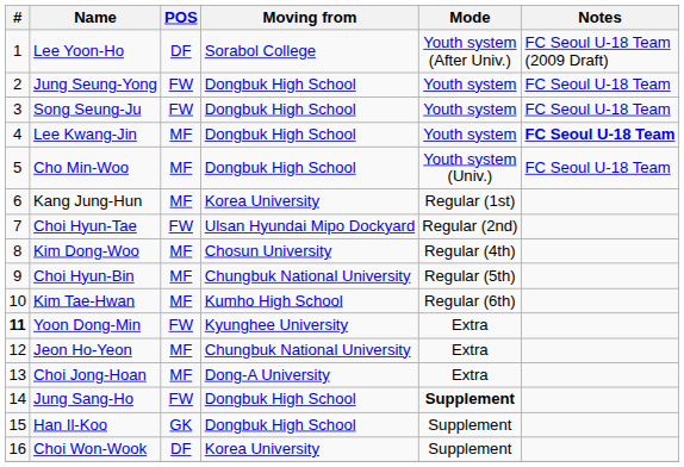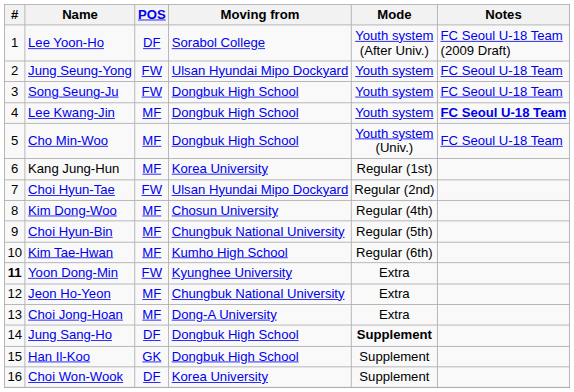Jung Seung-Yong | Moving from: Dongbuk High School -> Ulsan Hyundai Mipo Dockyard
Jung Sang-Ho | POS: FW -> DF
